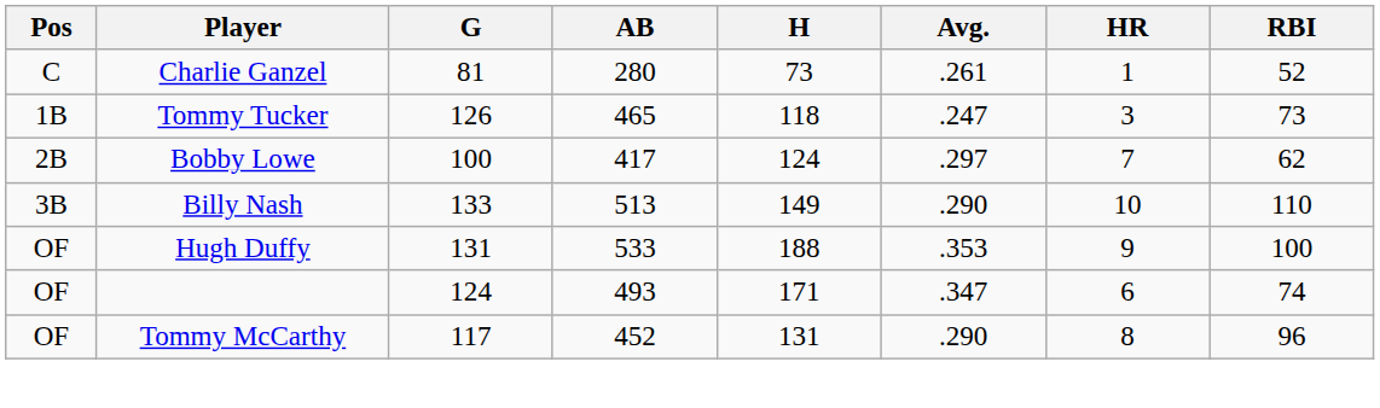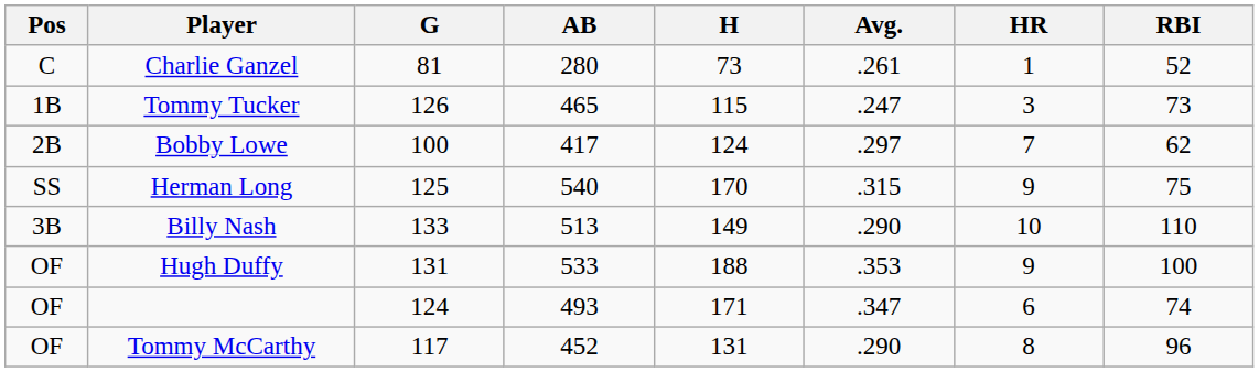Tommy Tucker | H: 118 -> 115
+ row: SS | Herman Long | 125 | 540 | 170 | .315 | 9 | 75
